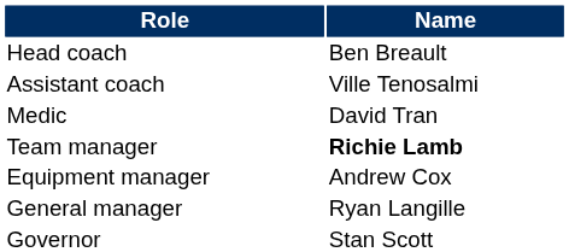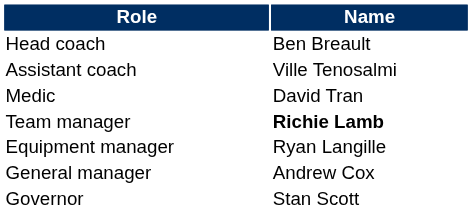Equipment manager | Name: Andrew Cox -> Ryan Langille
General manager | Name: Ryan Langille -> Andrew Cox
